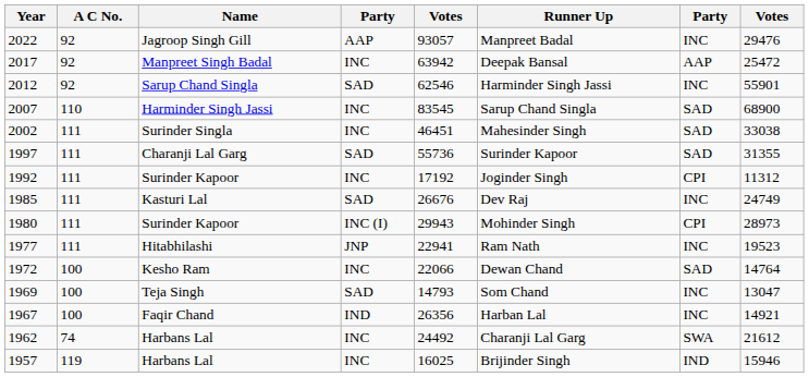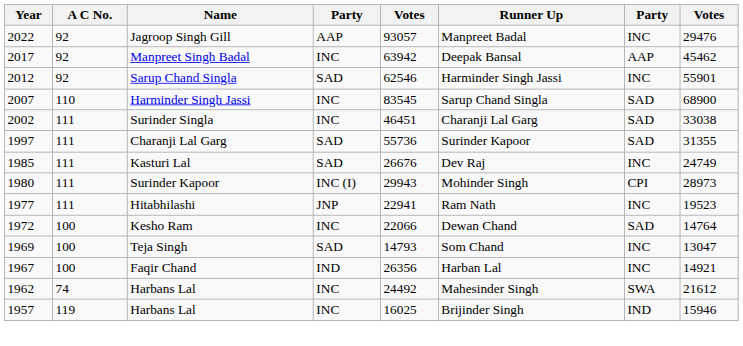2017 | column 8: 25472 -> 45462
2002 | Runner Up: Mahesinder Singh -> Charanji Lal Garg
- row: 1992 | 111 | Surinder Kapoor | INC | 17192 | Joginder Singh | CPI | 11312
1962 | Runner Up: Charanji Lal Garg -> Mahesinder Singh
